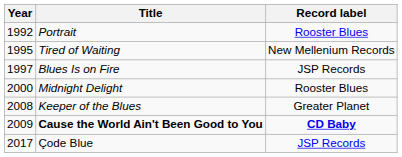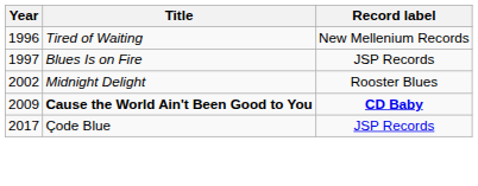- row: 1992 | Portrait | Rooster Blues
Tired of Waiting | Year: 1995 -> 1996
Midnight Delight | Year: 2000 -> 2002
- row: 2008 | Keeper of the Blues | Greater Planet
